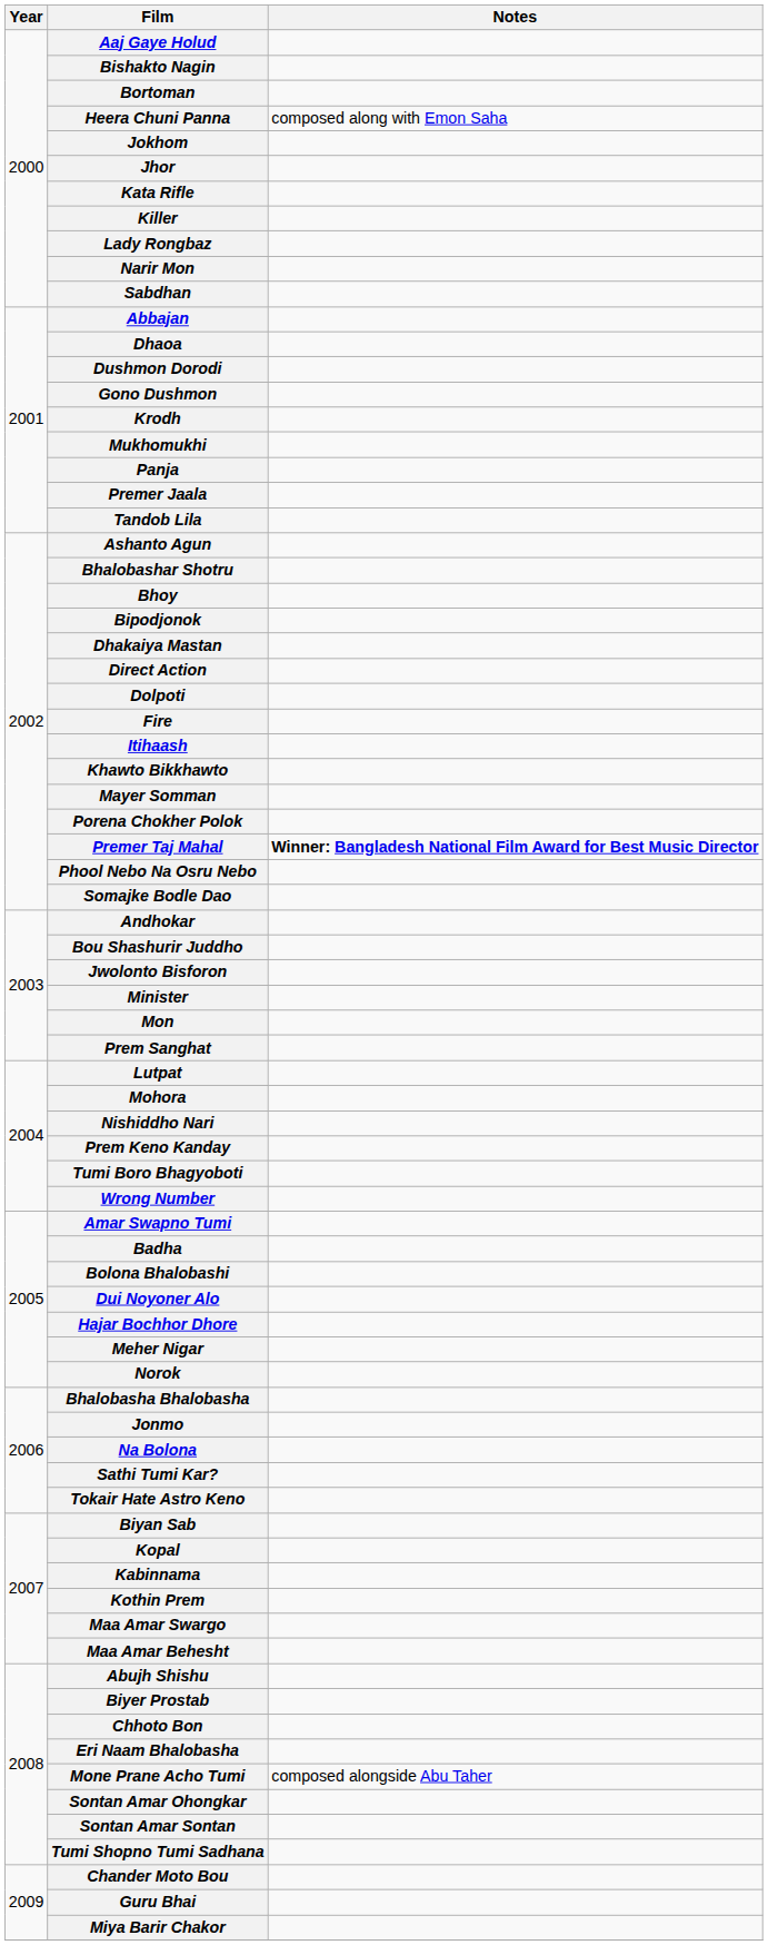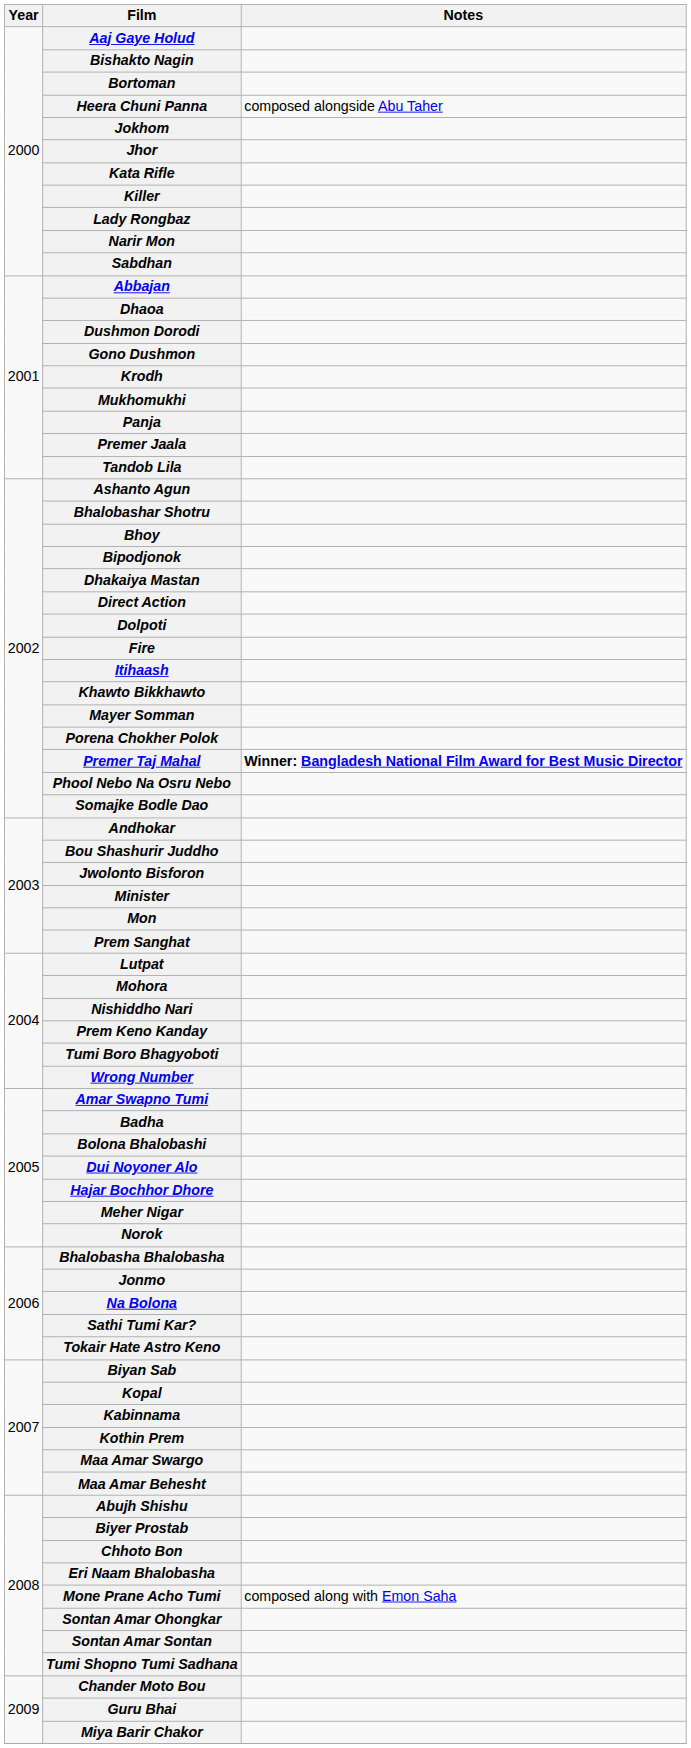Heera Chuni Panna | Notes: composed along with Emon Saha -> composed alongside Abu Taher
Mone Prane Acho Tumi | Notes: composed alongside Abu Taher -> composed along with Emon Saha
